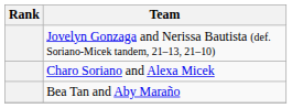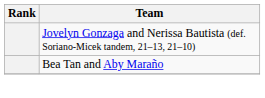- row: Charo Soriano and Alexa Micek
